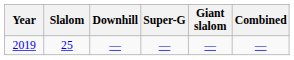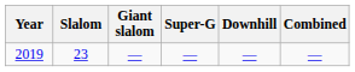columns swapped: Giant slalom <-> Downhill
2019 | Slalom: 25 -> 23
